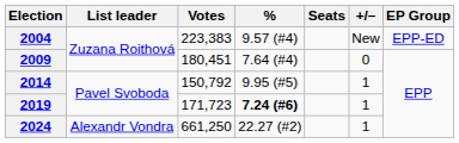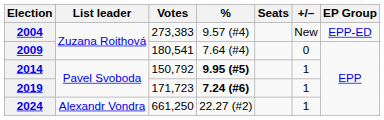2004 | Votes: 223,383 -> 273,383
2009 | Votes: 180,451 -> 180,541
2014 | %: normal -> bold
